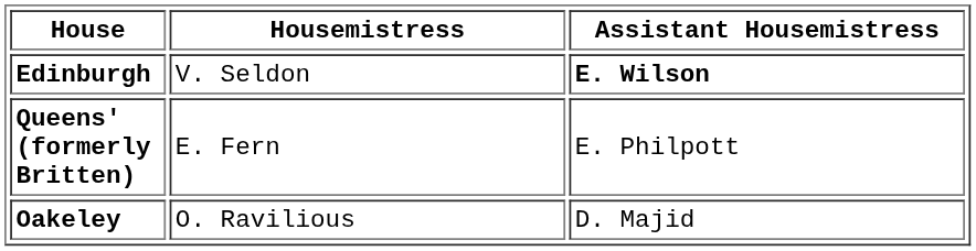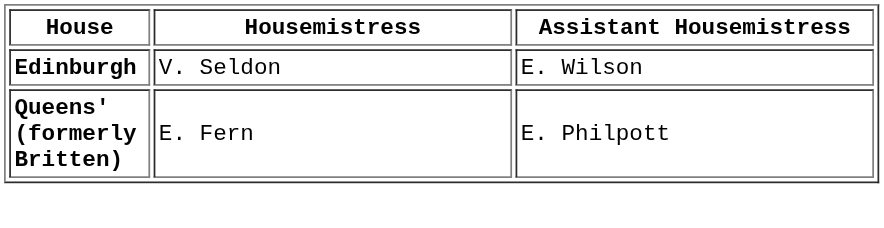Edinburgh | Assistant Housemistress: bold -> normal
- row: Oakeley | O. Ravilious | D. Majid
